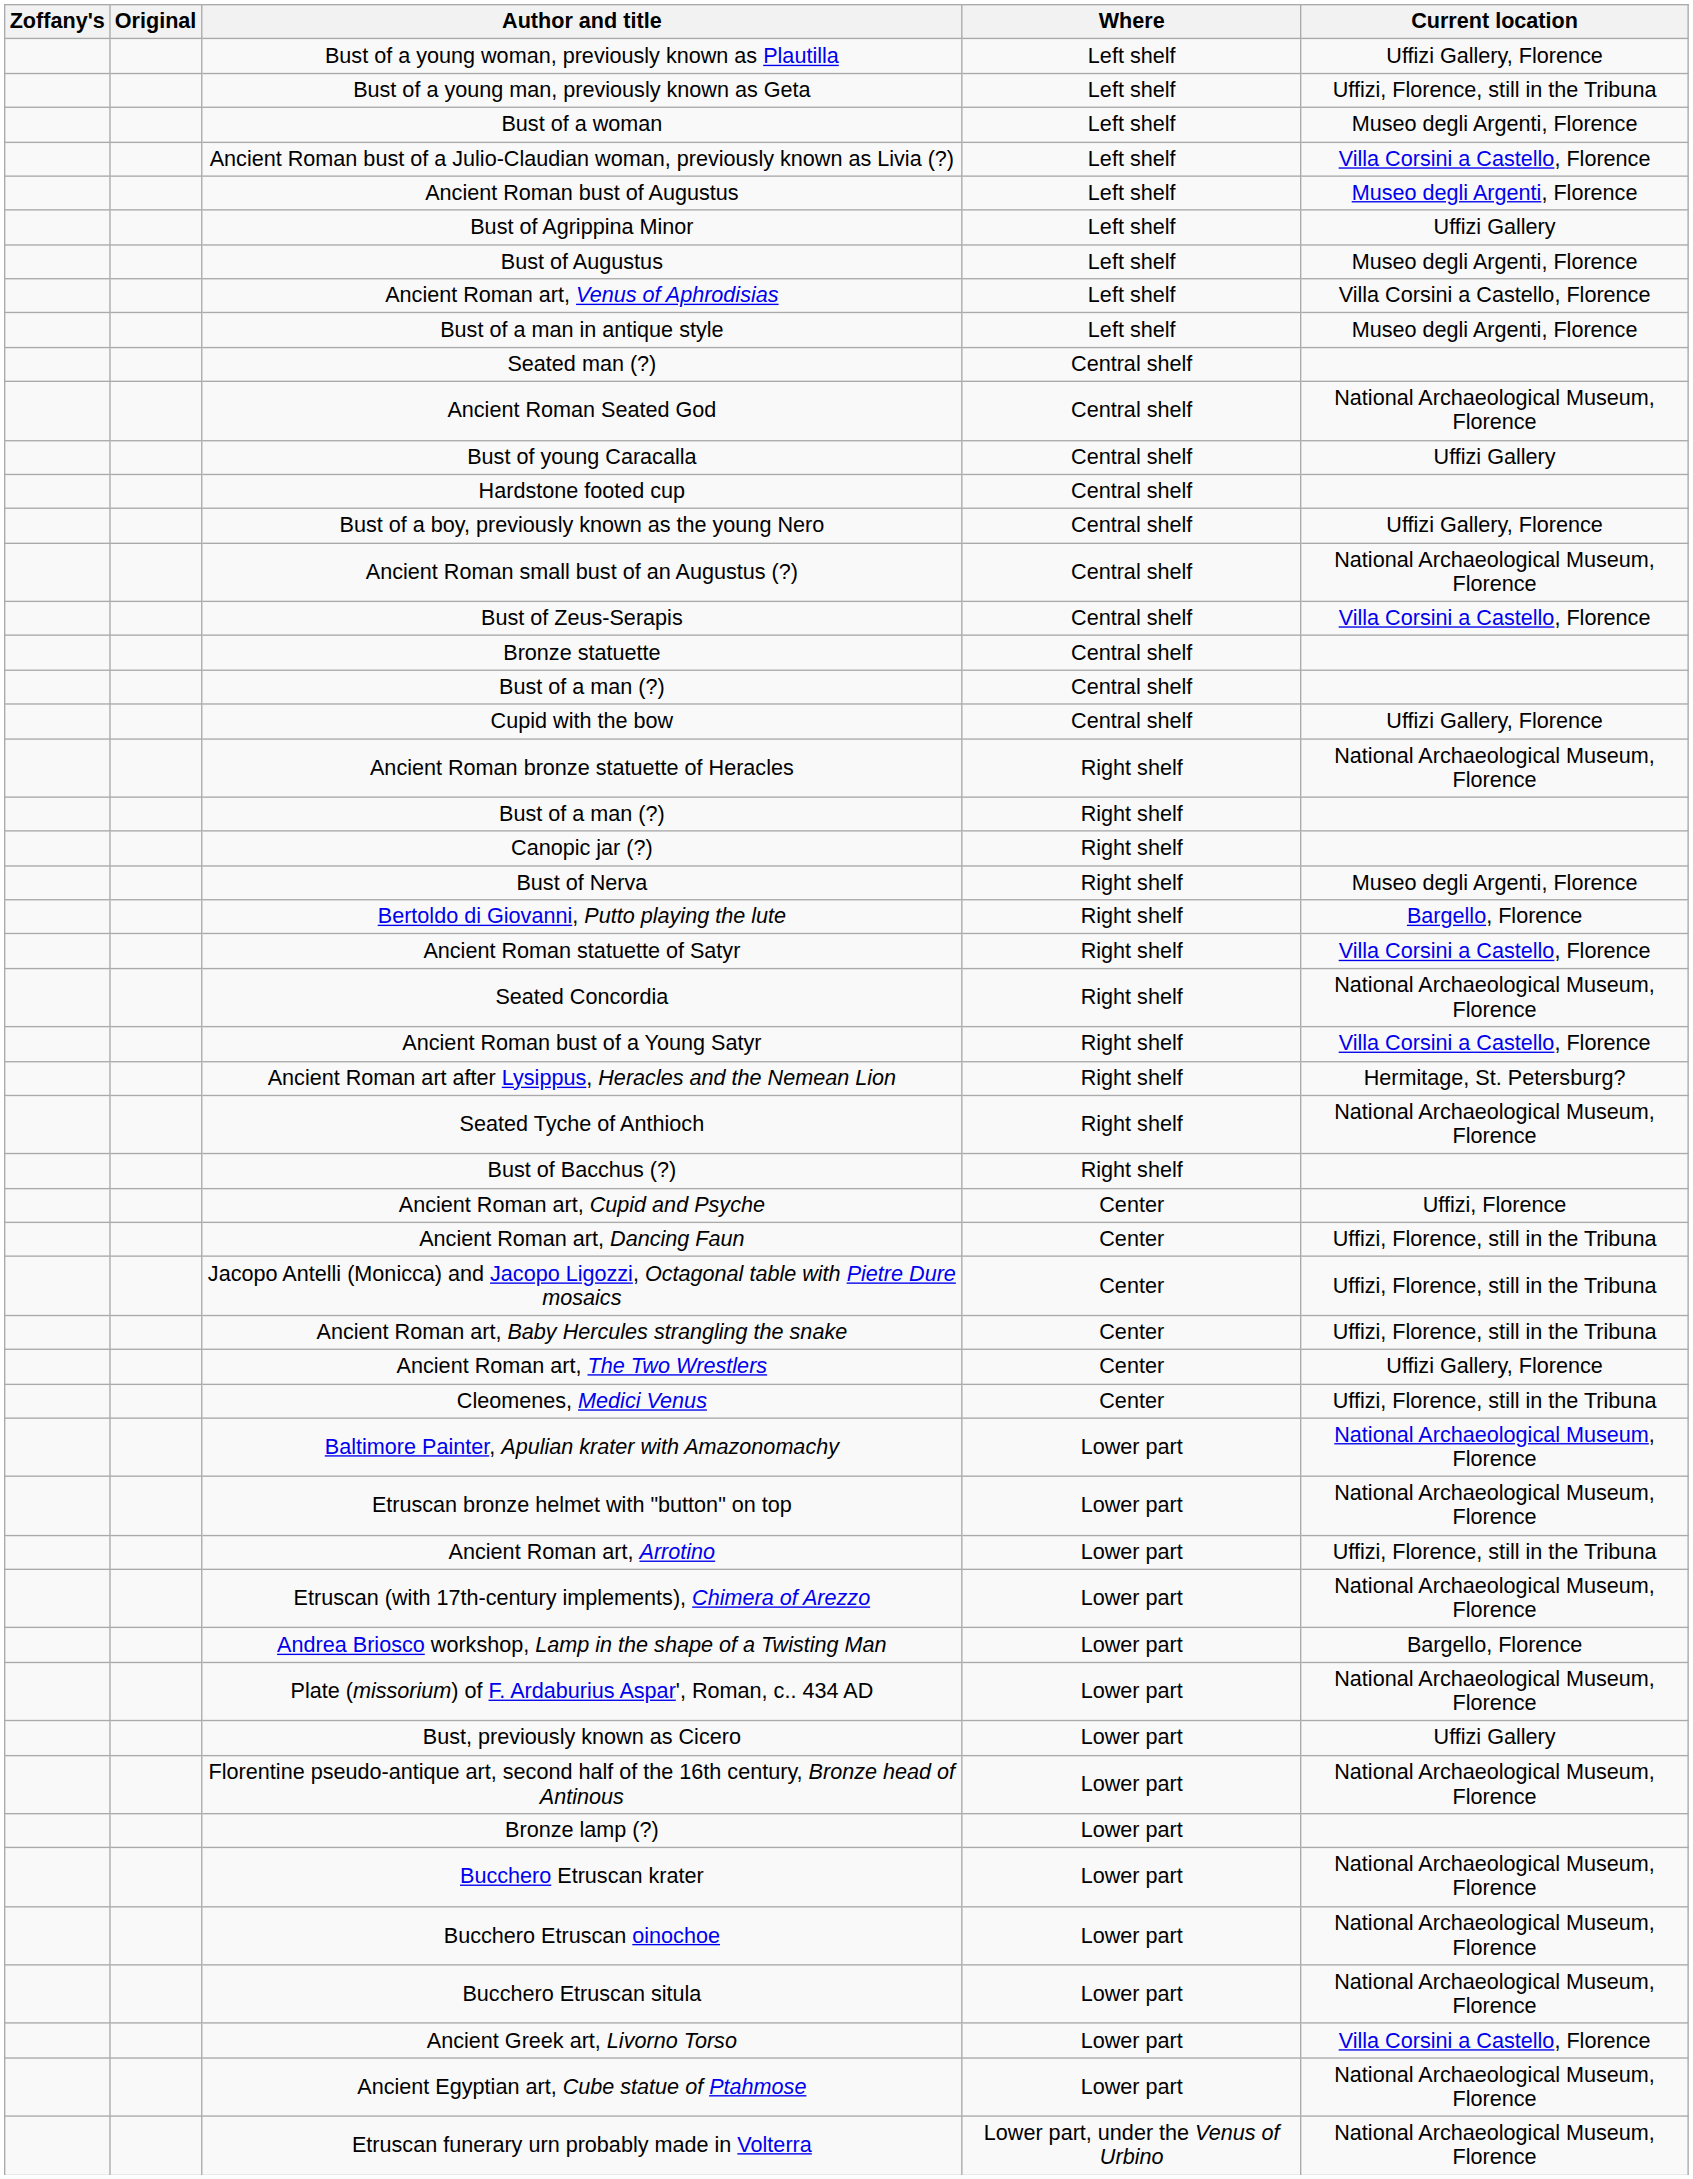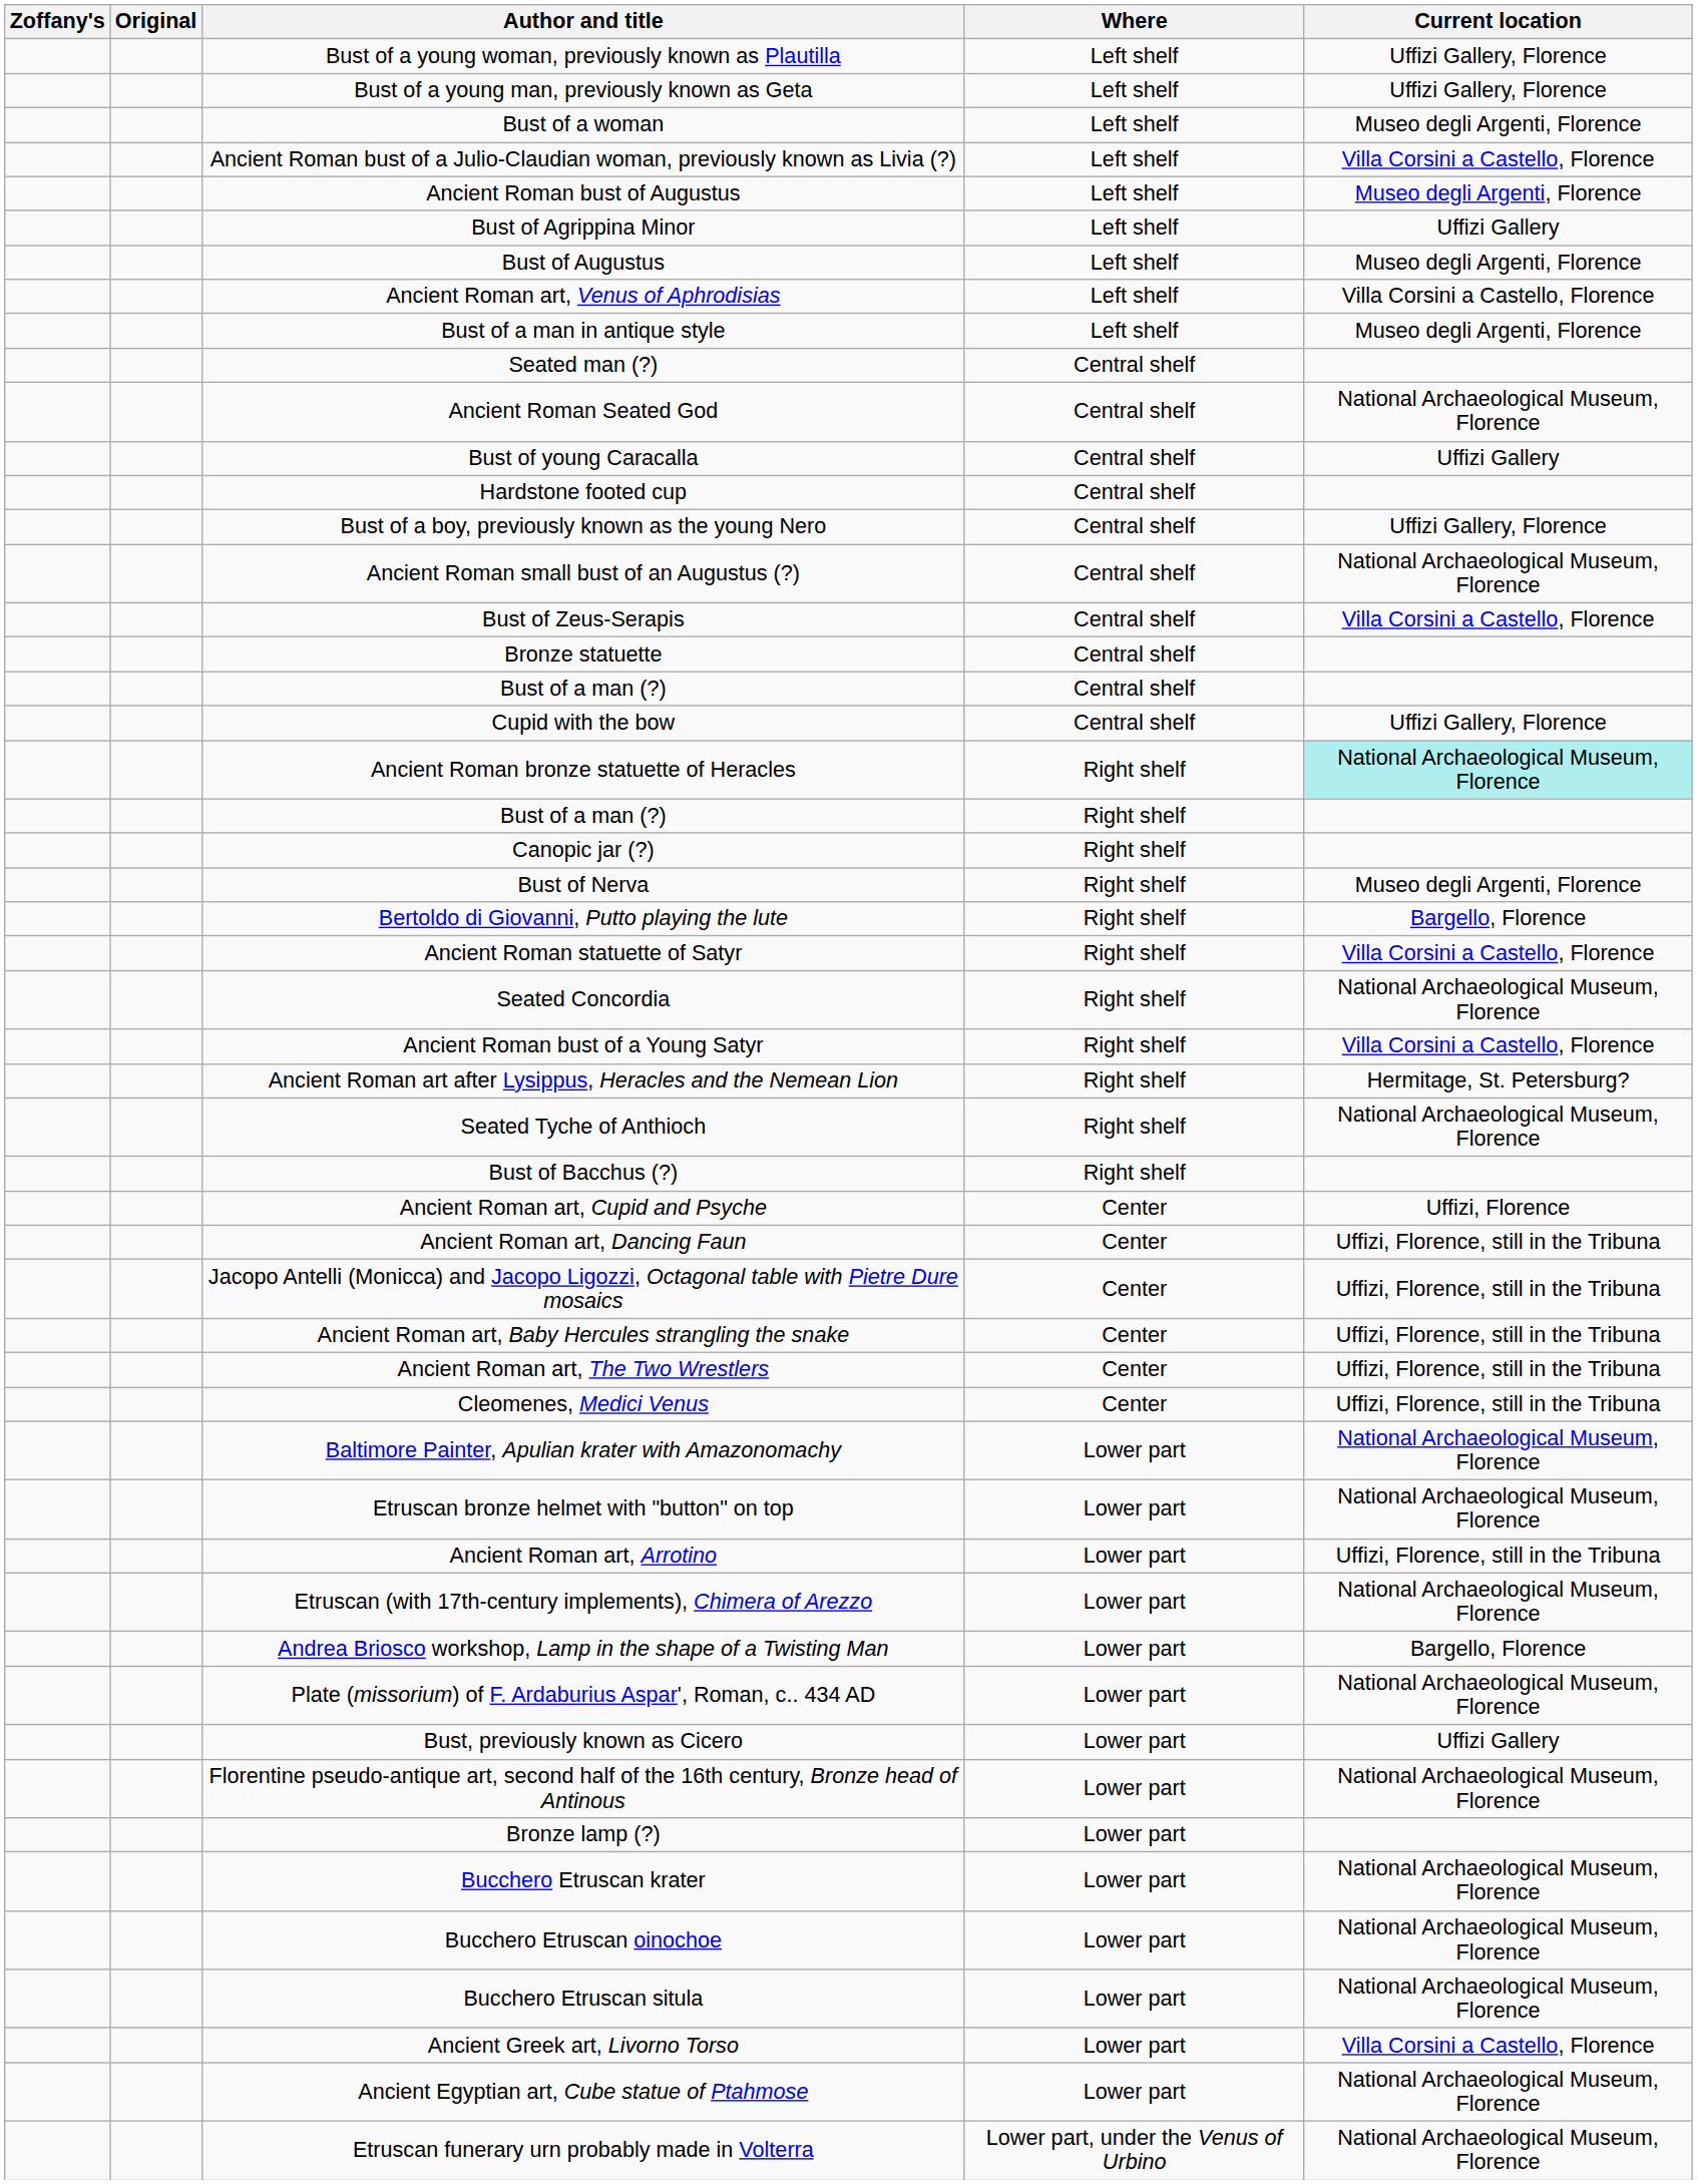Bust of a young man, previously known as Geta | Current location: Uffizi, Florence, still in the Tribuna -> Uffizi Gallery, Florence
Ancient Roman bronze statuette of Heracles | Current location: no background -> paleturquoise background
Ancient Roman art, The Two Wrestlers | Current location: Uffizi Gallery, Florence -> Uffizi, Florence, still in the Tribuna
